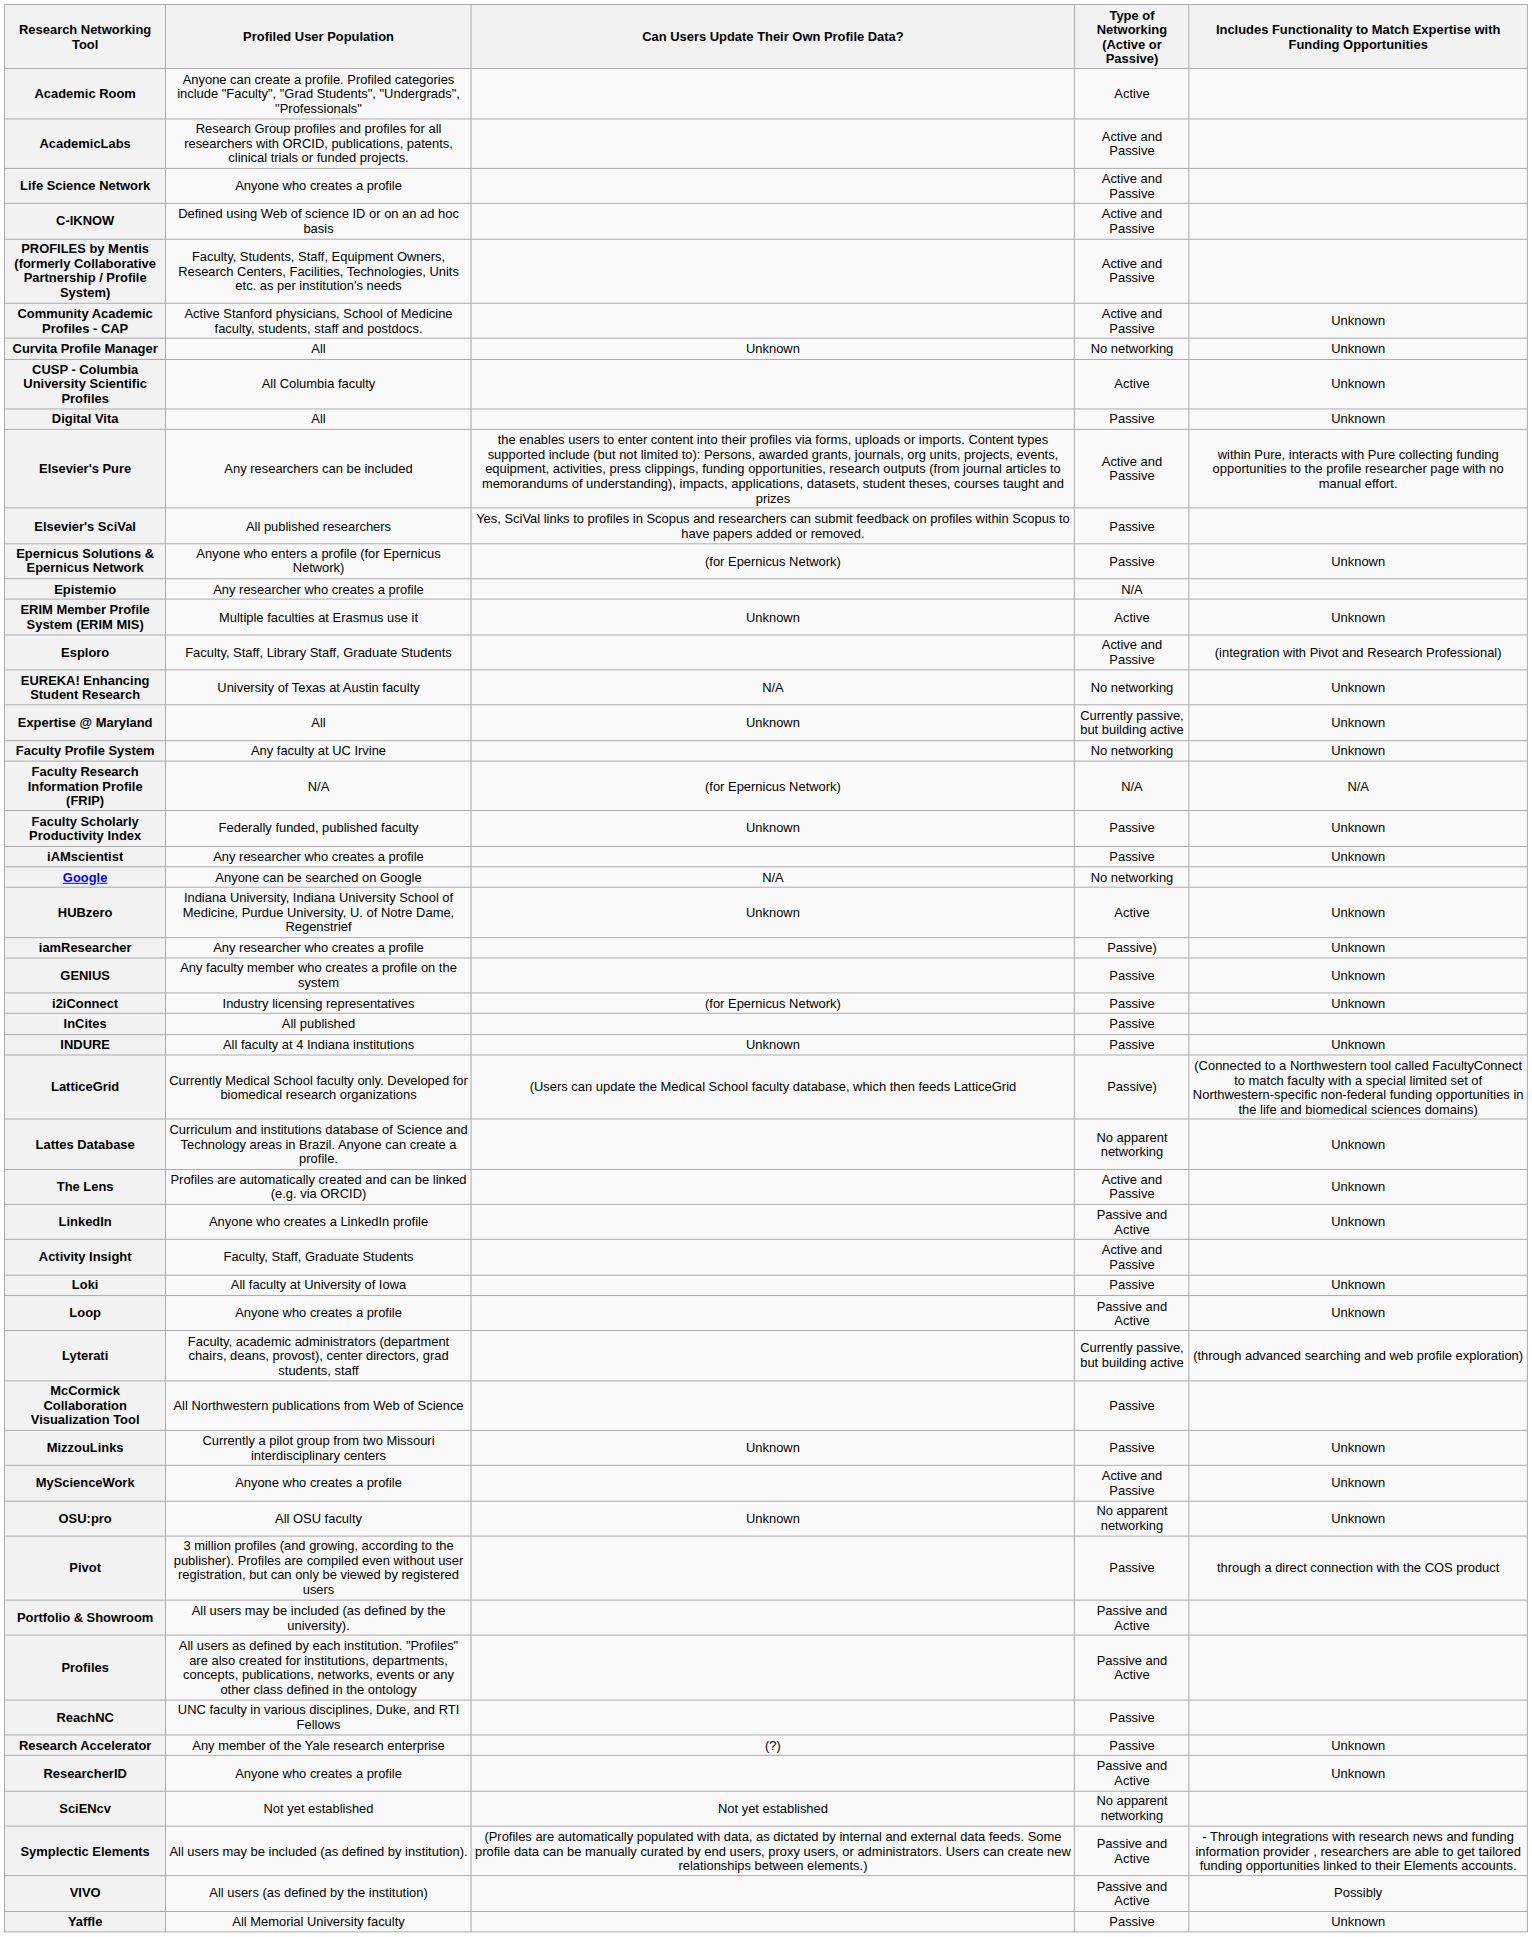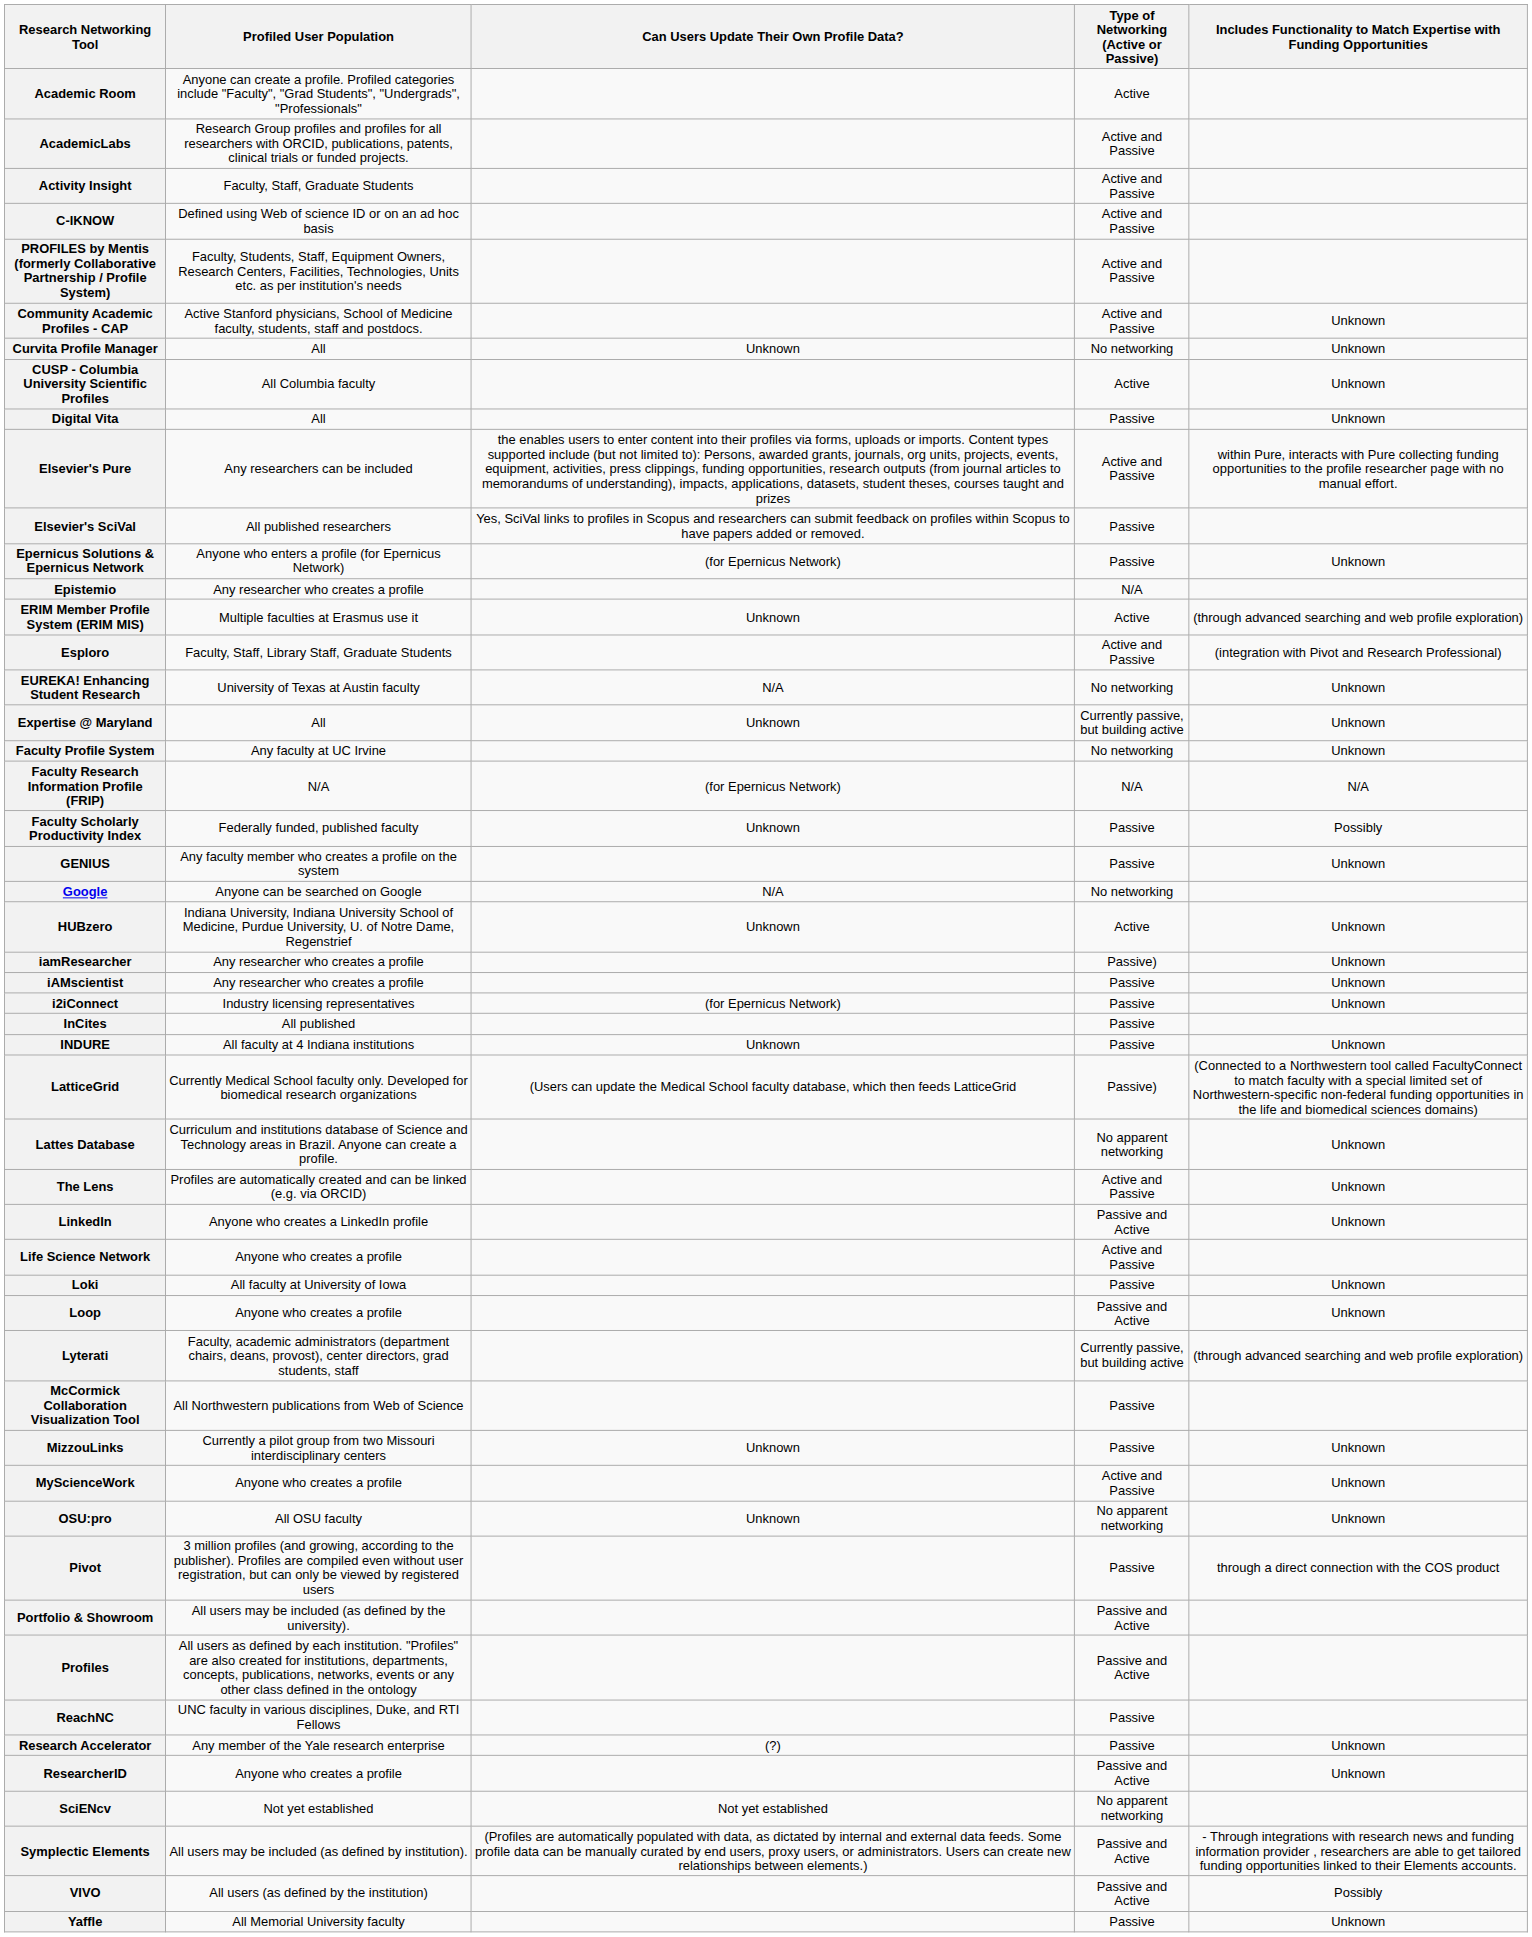rows swapped: Activity Insight <-> Life Science Network
ERIM Member Profile System (ERIM MIS) | column 5: Unknown -> (through advanced searching and web profile exploration)
Faculty Scholarly Productivity Index | column 5: Unknown -> Possibly
rows swapped: GENIUS <-> iAMscientist
